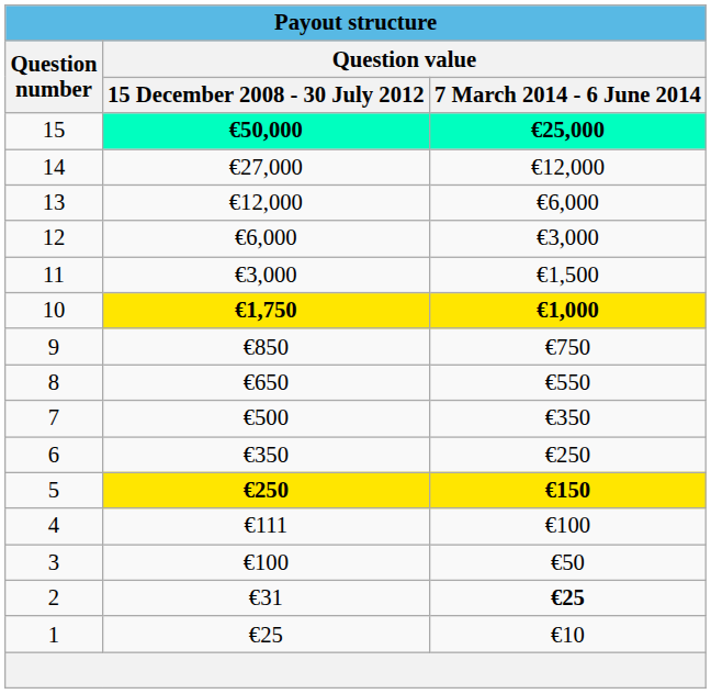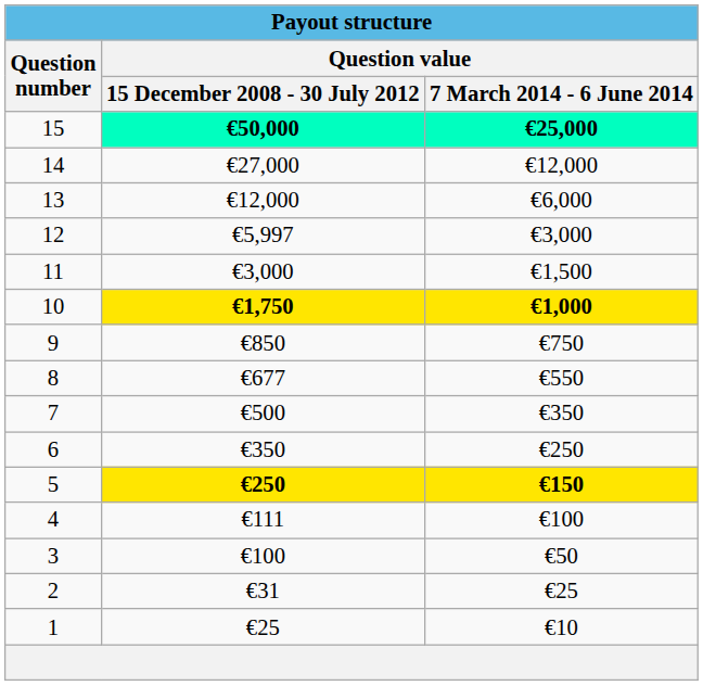12 | Question value / 15 December 2008 - 30 July 2012: €6,000 -> €5,997
8 | Question value / 15 December 2008 - 30 July 2012: €650 -> €677
2 | Question value / 7 March 2014 - 6 June 2014: bold -> normal
